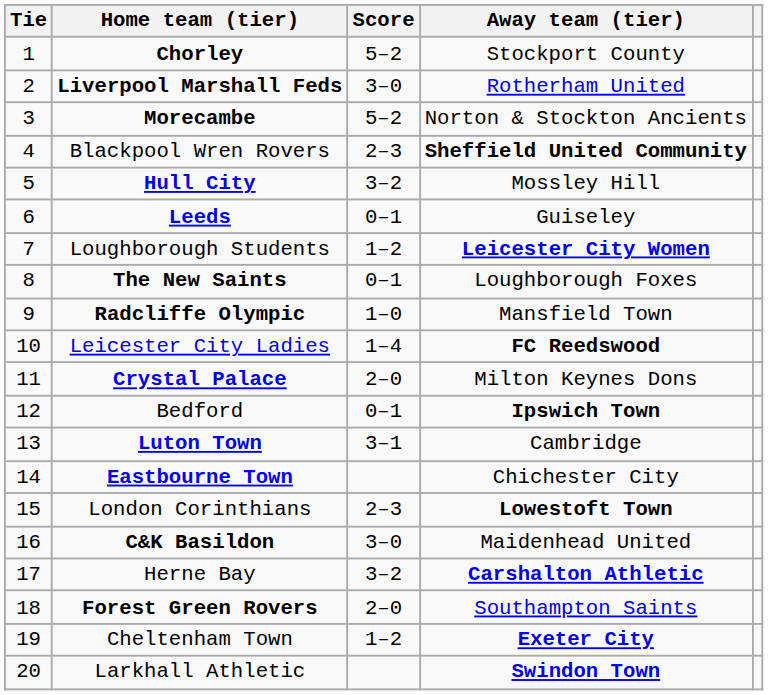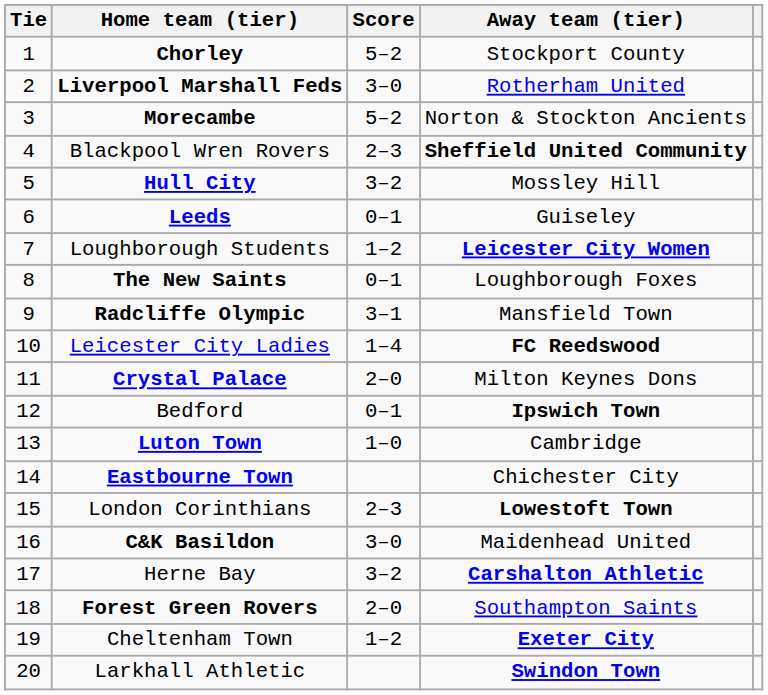Radcliffe Olympic | Score: 1–0 -> 3–1
Luton Town | Score: 3–1 -> 1–0
